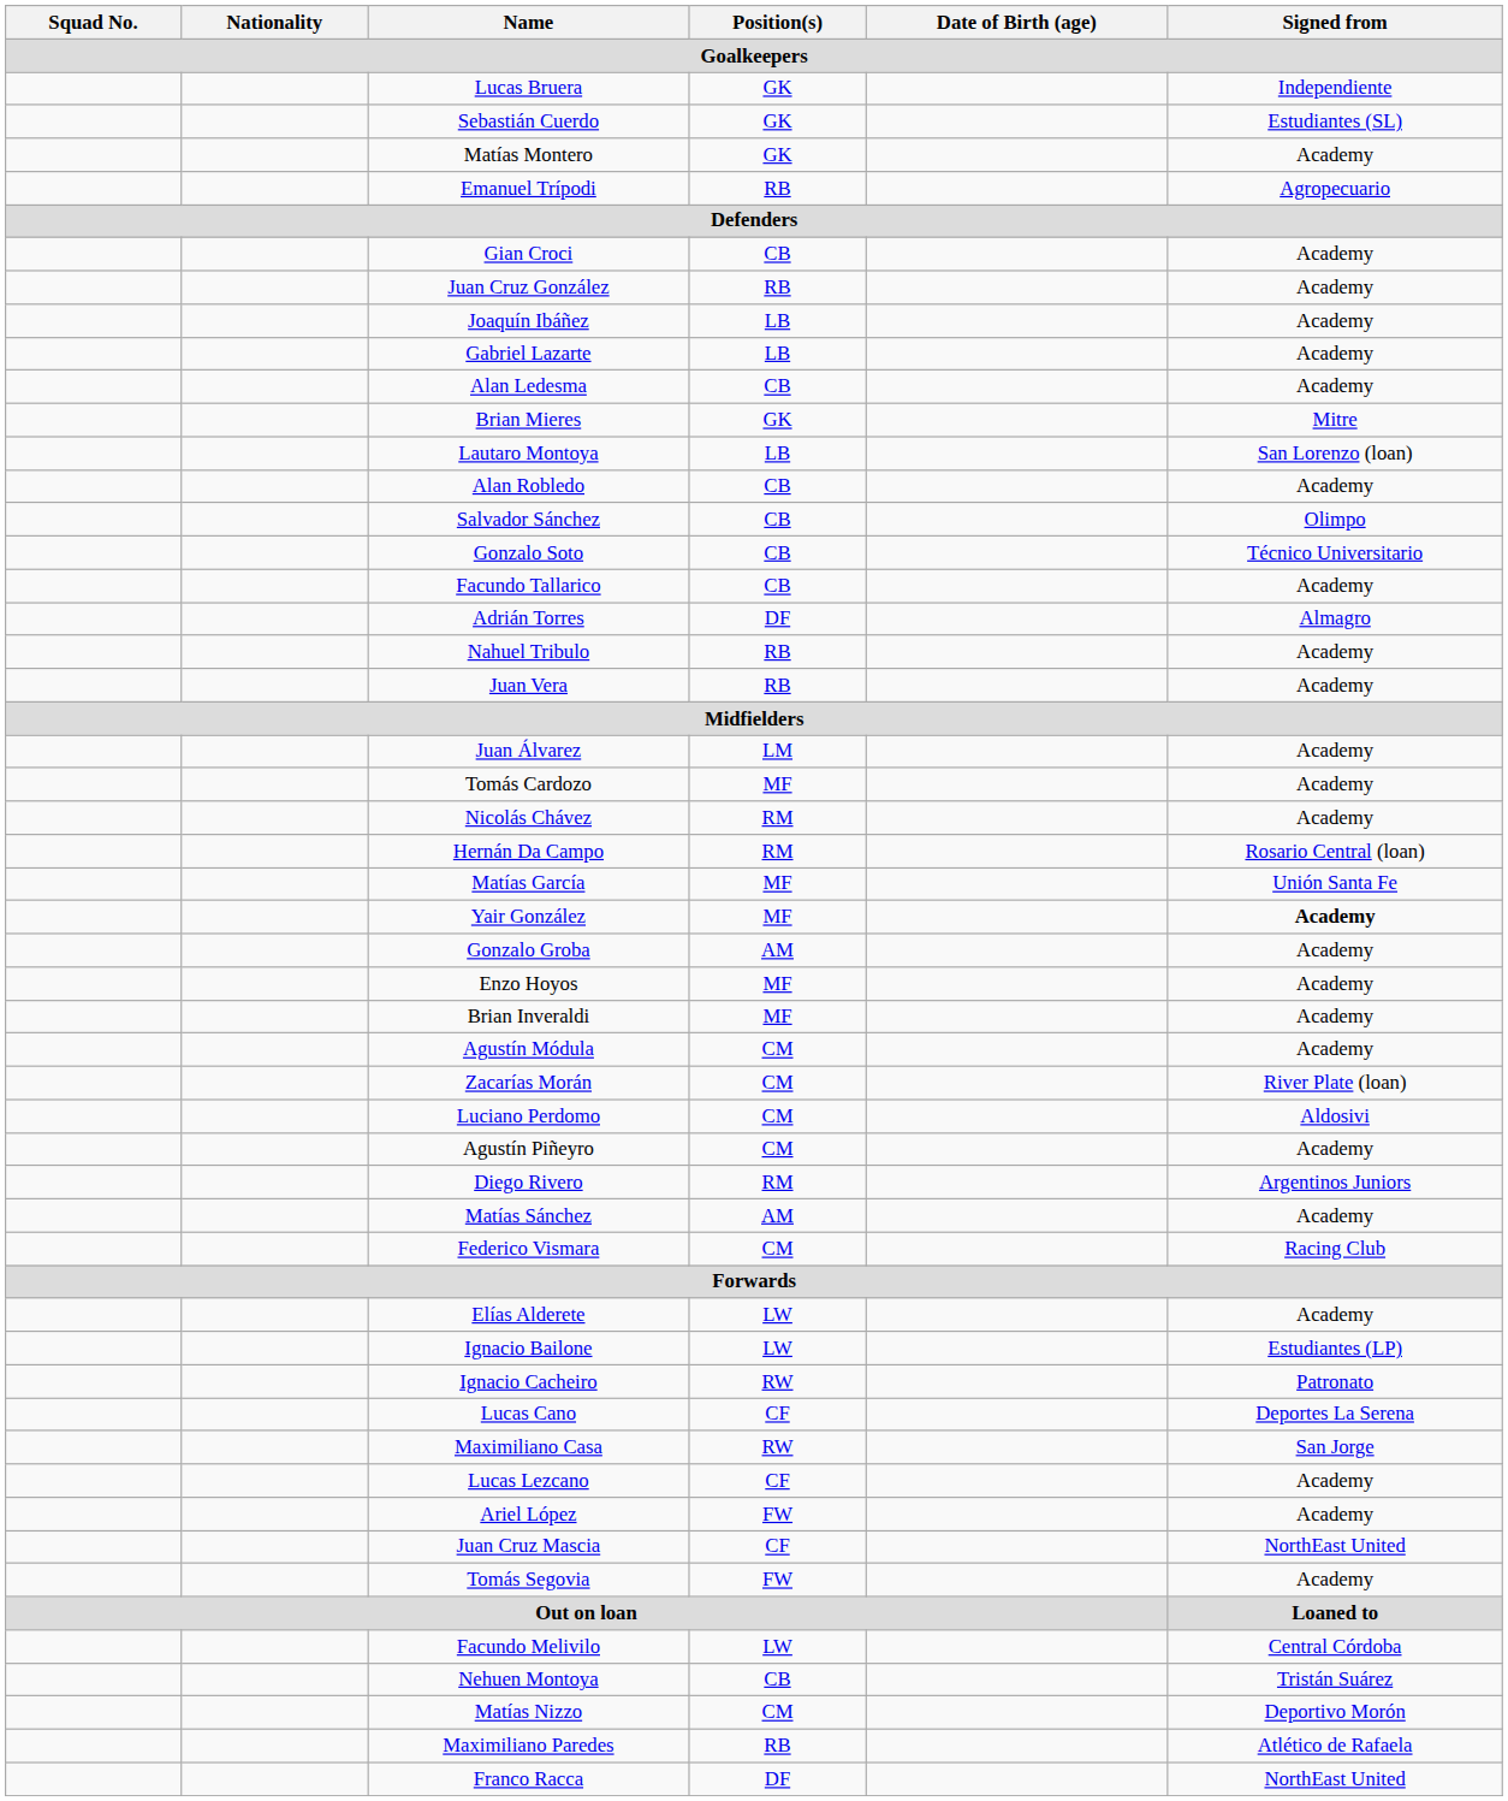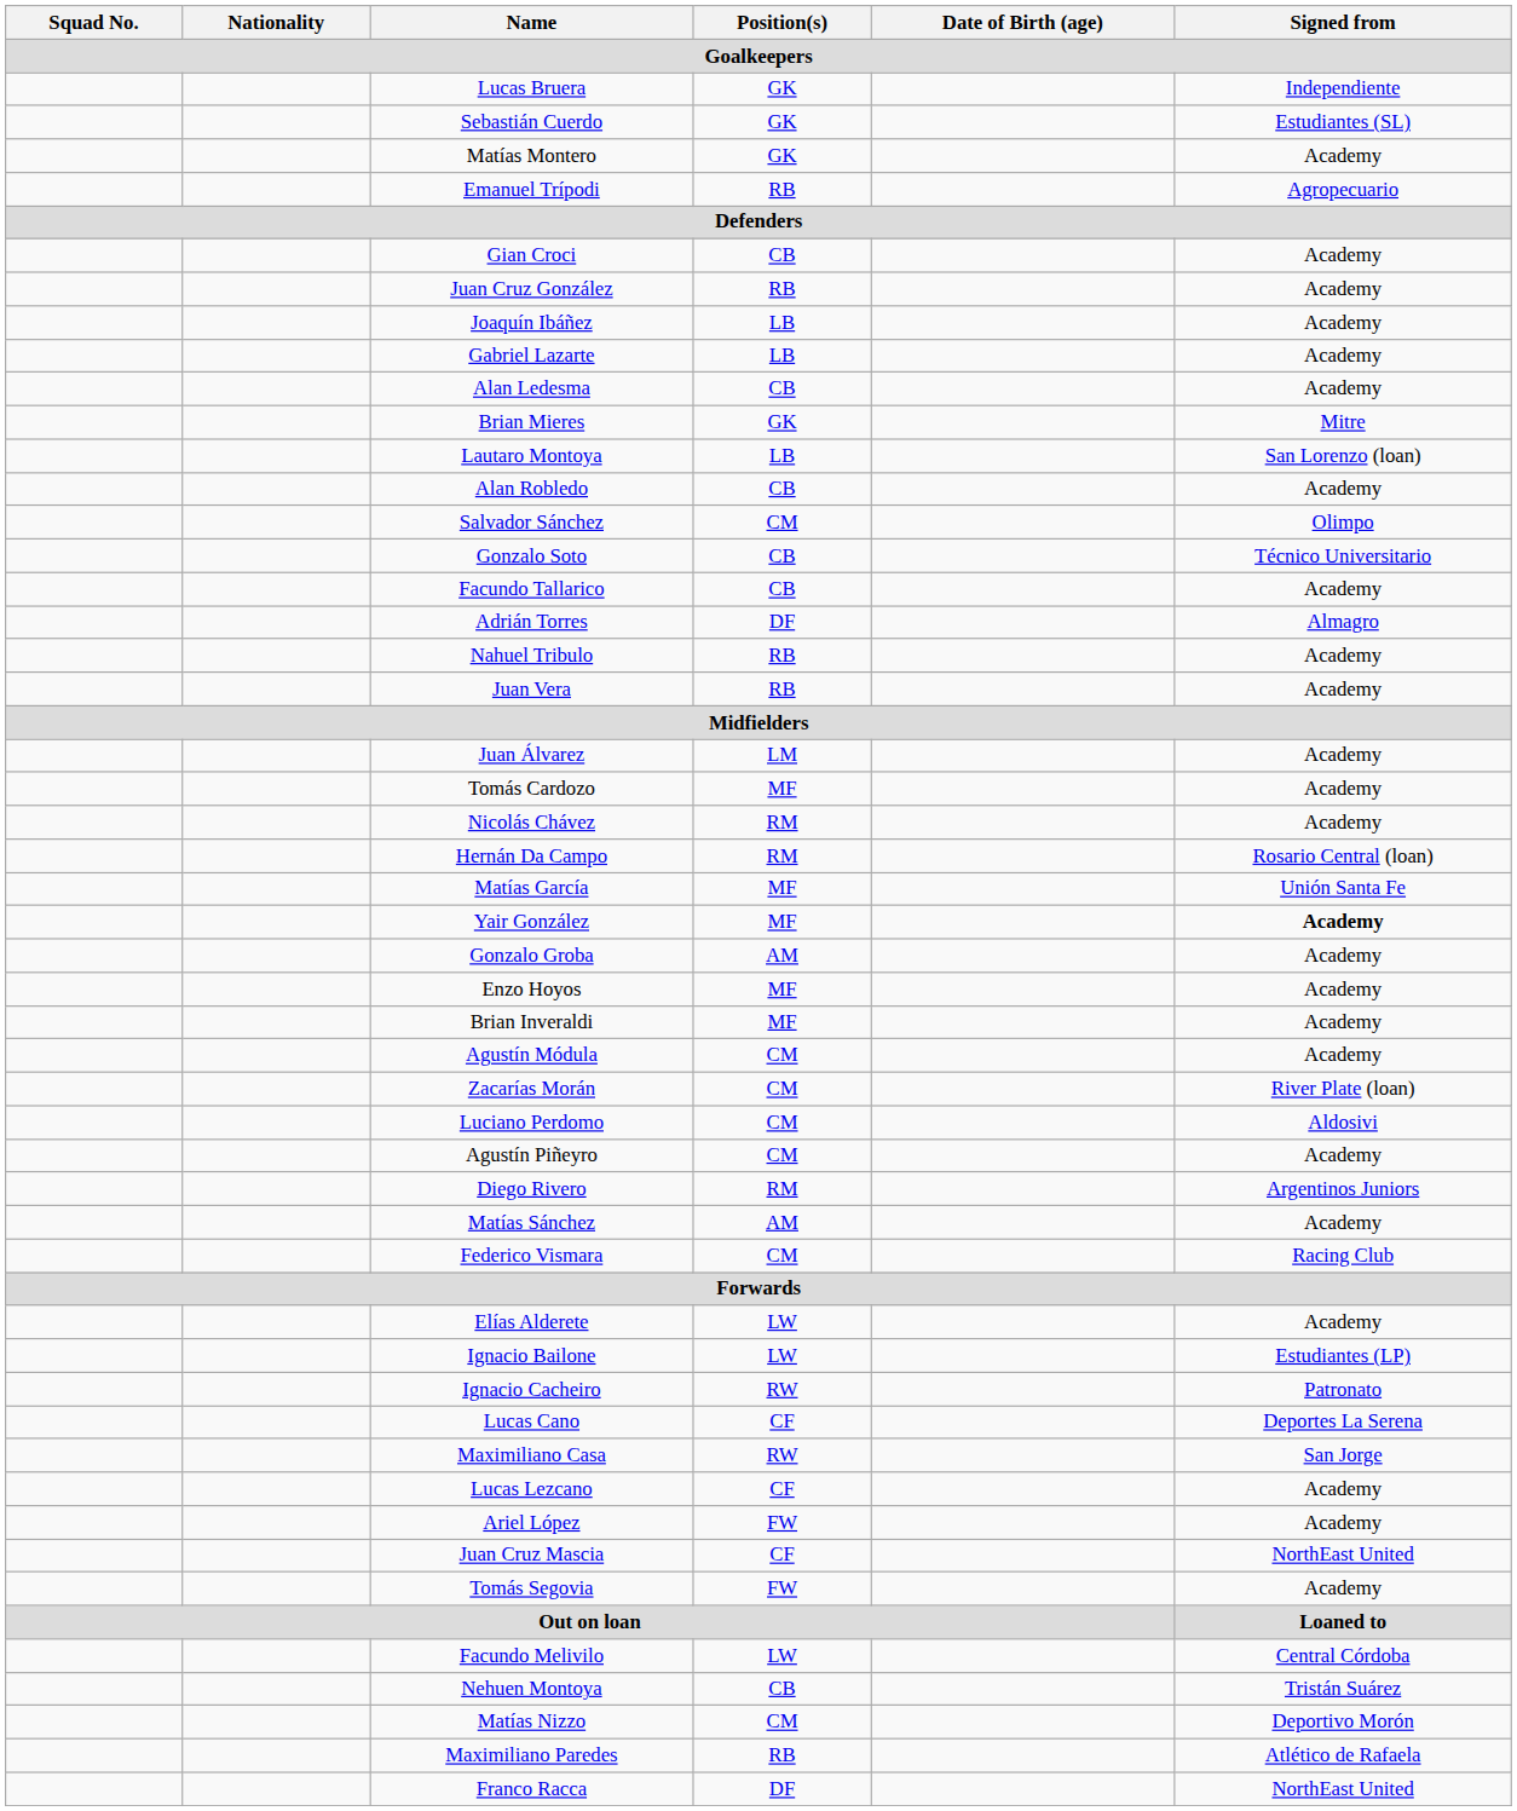Salvador Sánchez | Position(s) / Goalkeepers: CB -> CM
